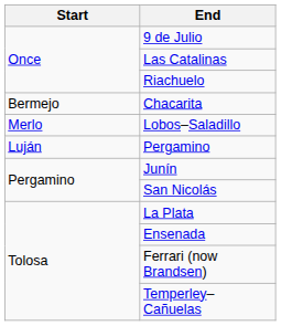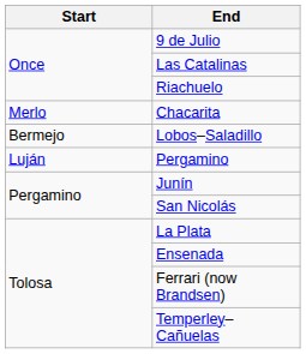Chacarita | Start: Bermejo -> Merlo
Lobos–Saladillo | Start: Merlo -> Bermejo
